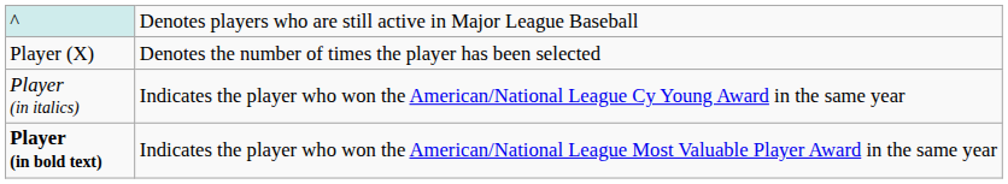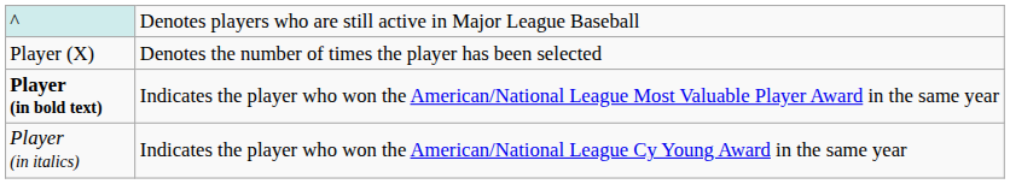rows swapped: Player (in bold text) <-> Player (in italics)
